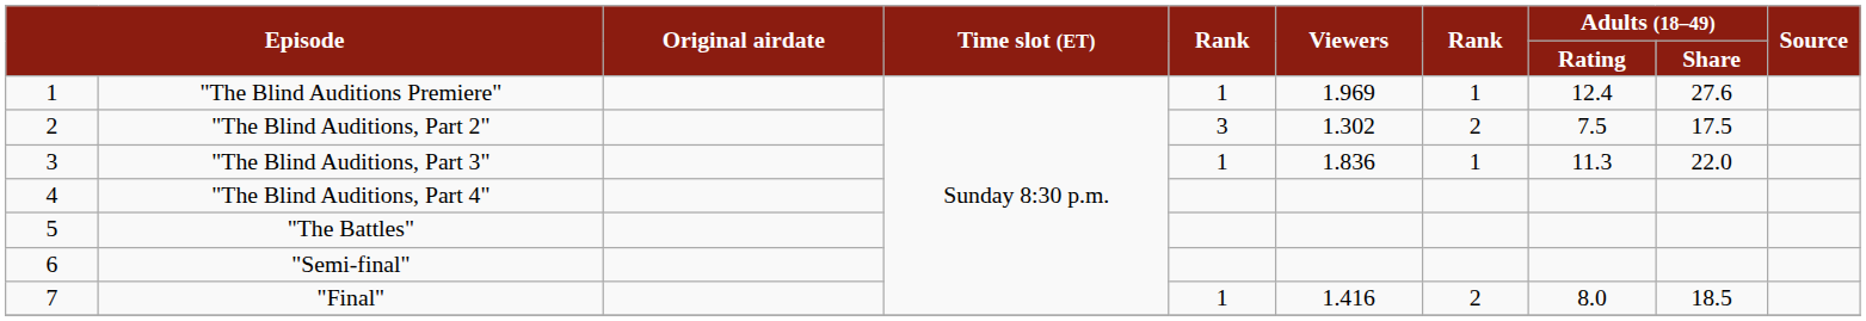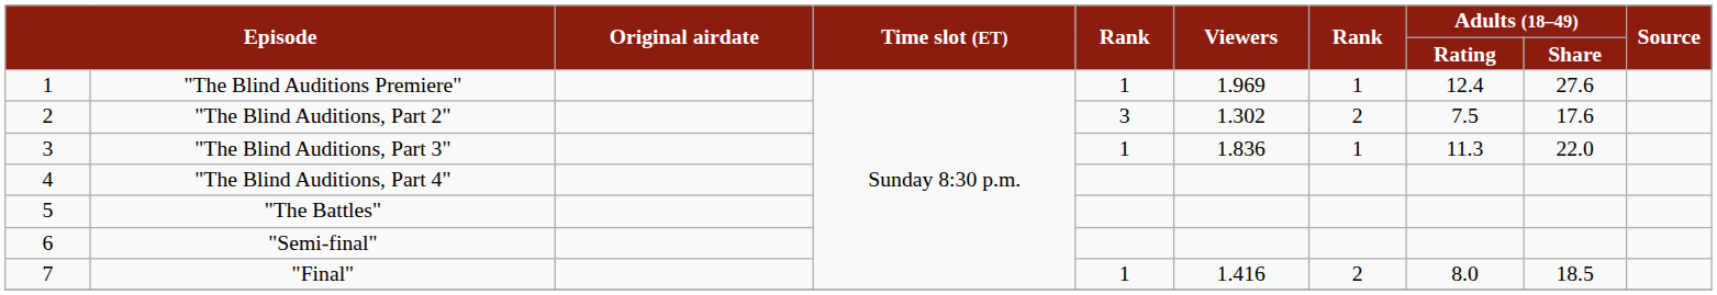"The Blind Auditions, Part 2" | Adults (18–49) / Share: 17.5 -> 17.6
